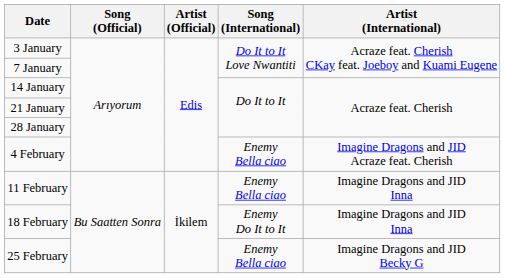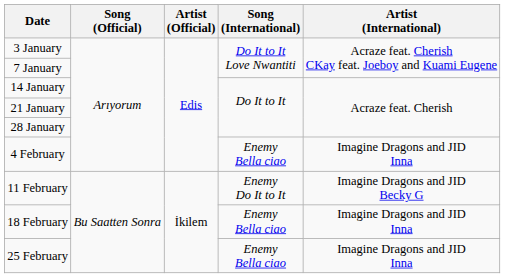4 February | Artist (International): Imagine Dragons and JID Acraze feat. Cherish -> Imagine Dragons and JID Inna
11 February | Song (International): Enemy Bella ciao -> Enemy Do It to It
11 February | Artist (International): Imagine Dragons and JID Inna -> Imagine Dragons and JID Becky G
18 February | Song (International): Enemy Do It to It -> Enemy Bella ciao
25 February | Artist (International): Imagine Dragons and JID Becky G -> Imagine Dragons and JID Inna
